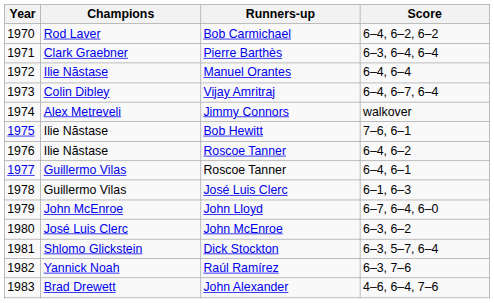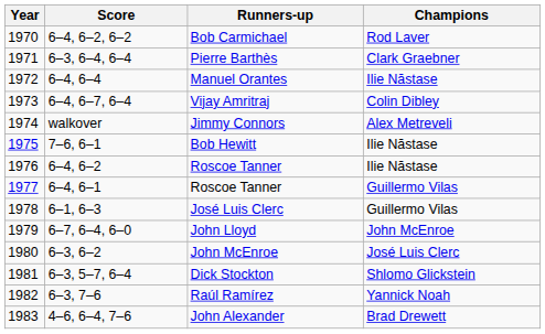columns swapped: Champions <-> Score
